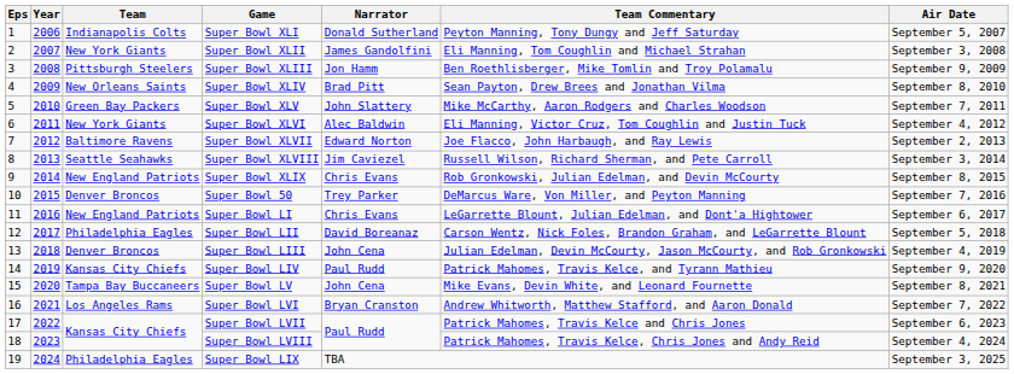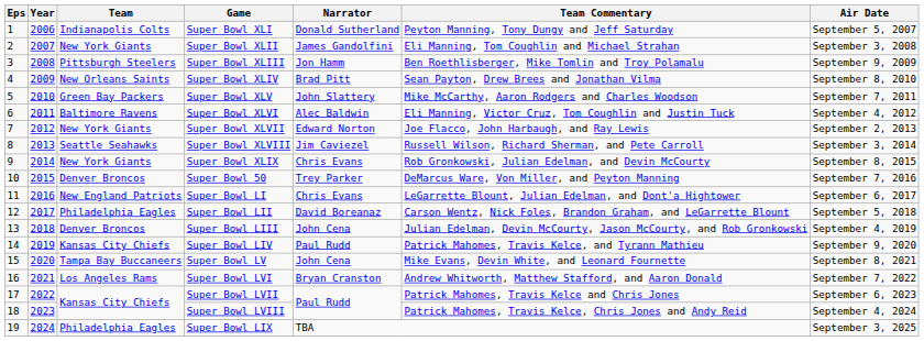Super Bowl XLVI | Team: New York Giants -> Baltimore Ravens
Super Bowl XLVII | Team: Baltimore Ravens -> New York Giants
Super Bowl XLIX | Team: New England Patriots -> New York Giants
